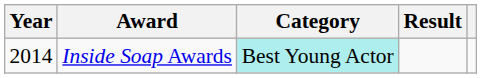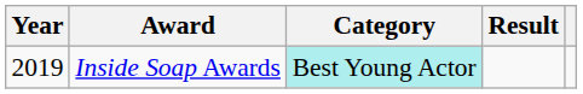Inside Soap Awards | Year: 2014 -> 2019
